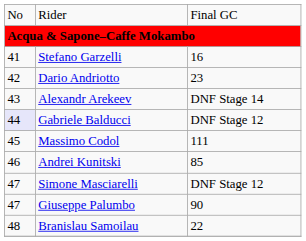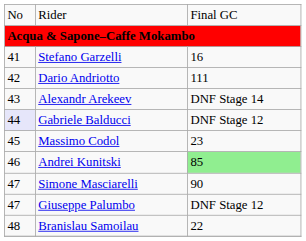Dario Andriotto | column 3: 23 -> 111
Massimo Codol | column 3: 111 -> 23
Andrei Kunitski | column 3: no background -> lightgreen background
Simone Masciarelli | column 3: DNF Stage 12 -> 90
Giuseppe Palumbo | column 3: 90 -> DNF Stage 12
